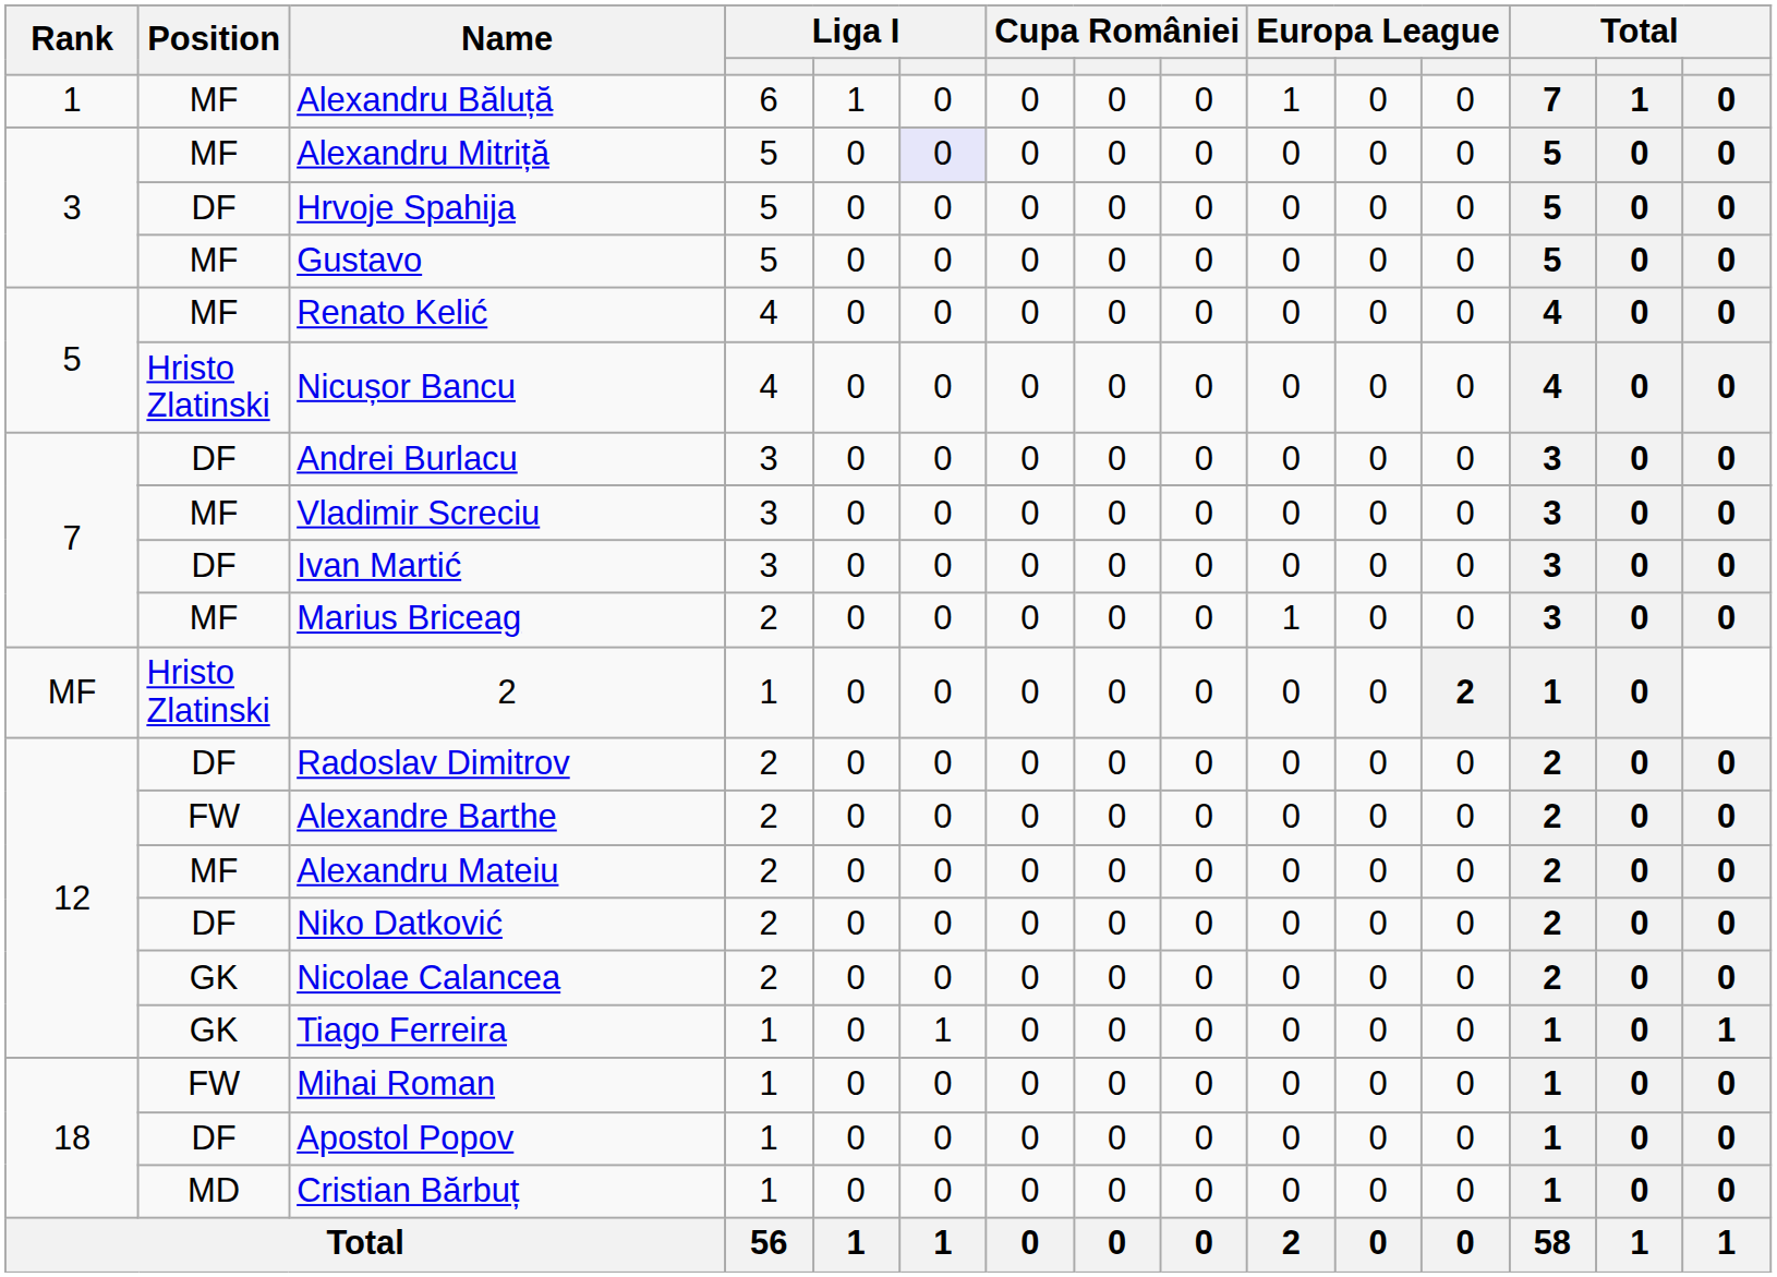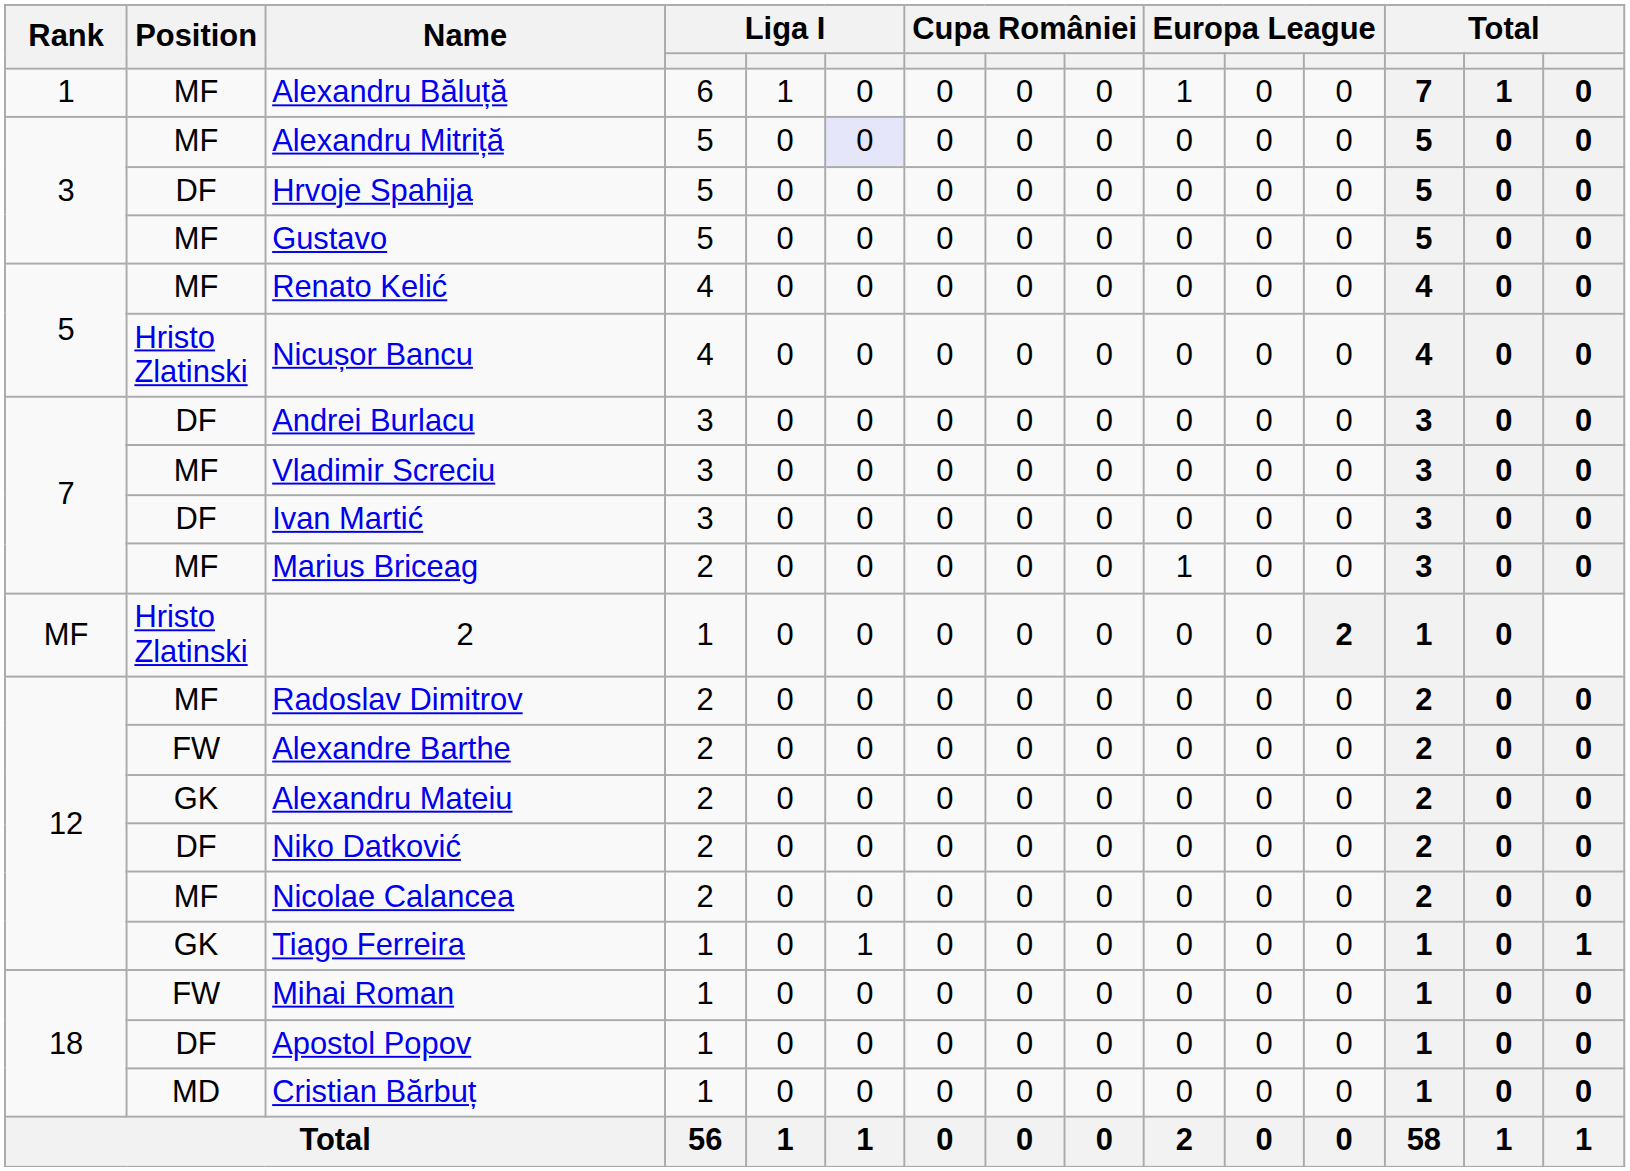Radoslav Dimitrov | Position: DF -> MF
Alexandru Mateiu | Position: MF -> GK
Nicolae Calancea | Position: GK -> MF
